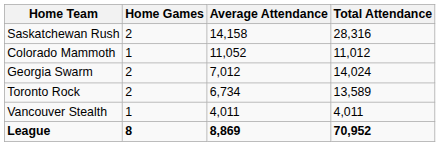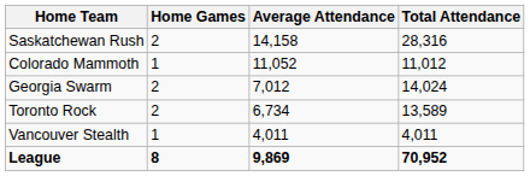League | Average Attendance: 8,869 -> 9,869
